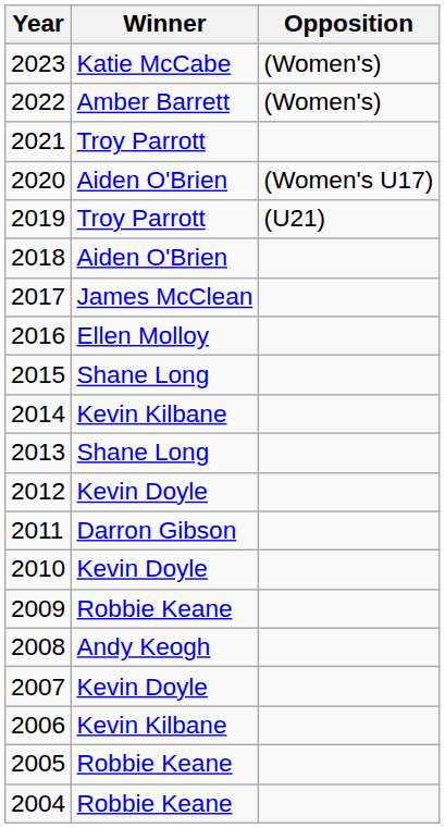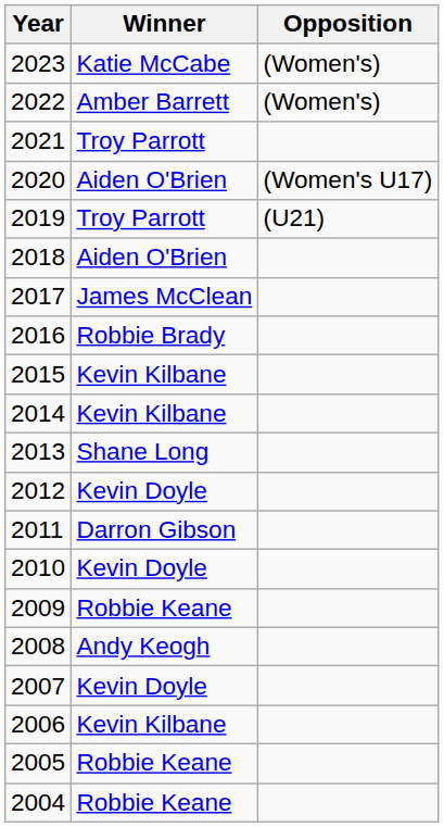2016 | Winner: Ellen Molloy -> Robbie Brady
2015 | Winner: Shane Long -> Kevin Kilbane
